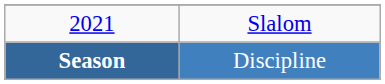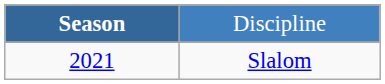rows swapped: Season <-> 2021
